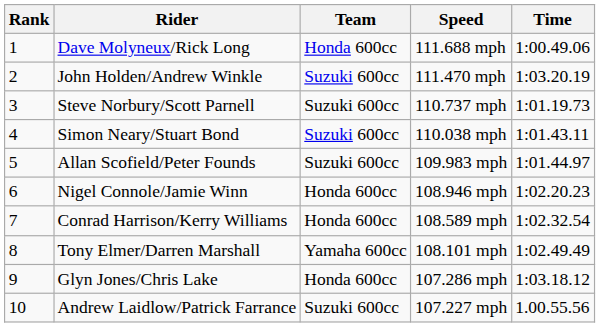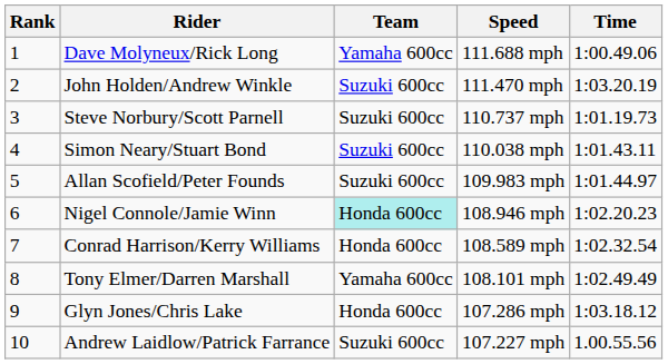Dave Molyneux/Rick Long | Team: Honda 600cc -> Yamaha 600cc
Nigel Connole/Jamie Winn | Team: no background -> paleturquoise background
